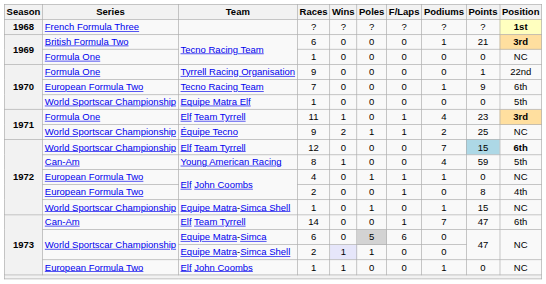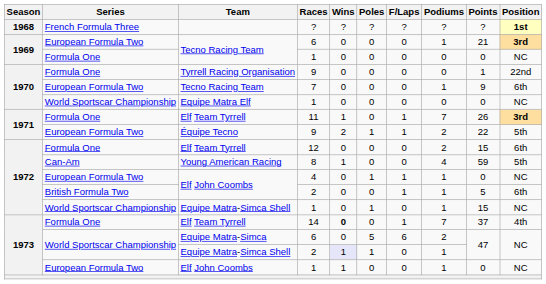Tecno Racing Team / 6 | Series: British Formula Two -> European Formula Two
Equipe Matra Elf / 1 | Position: 5th -> NC
11 | Podiums: 4 -> 7
11 | Points: 23 -> 26
Équipe Tecno / 9 | Series: World Sportscar Championship -> European Formula Two
Équipe Tecno / 9 | Points: 25 -> 22
Équipe Tecno / 9 | Position: NC -> 5th
12 | Series: World Sportscar Championship -> Formula One
12 | Podiums: 7 -> 2
12 | Points: lightblue background -> no background
12 | Position: bold -> normal
Elf John Coombs / 2 | Series: European Formula Two -> British Formula Two
Elf John Coombs / 2 | Podiums: 0 -> 1
Elf John Coombs / 2 | Points: 8 -> 5
Elf John Coombs / 2 | Position: 4th -> 6th
14 | Series: Can-Am -> Formula One
14 | Wins: normal -> bold
14 | Points: 47 -> 37
14 | Position: 6th -> 4th
Equipe Matra-Simca / 6 | Poles: lightgrey background -> no background
Equipe Matra-Simca / 6 | Podiums: 0 -> 2
Equipe Matra-Simca Shell / 2 | Podiums: 0 -> 1
